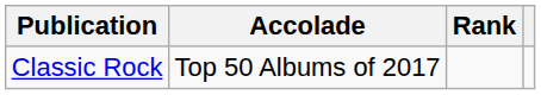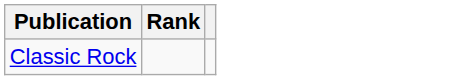- column: Accolade | Top 50 Albums of 2017
